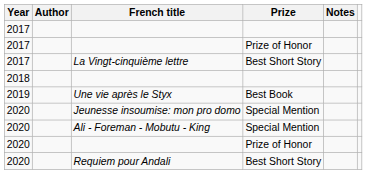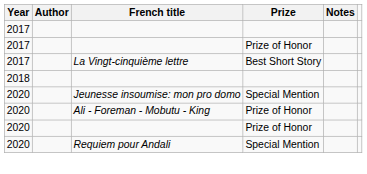- row: 2019 | Une vie après le Styx | Best Book
Ali - Foreman - Mobutu - King | Prize: Special Mention -> Prize of Honor
Requiem pour Andali | Prize: Best Short Story -> Special Mention
